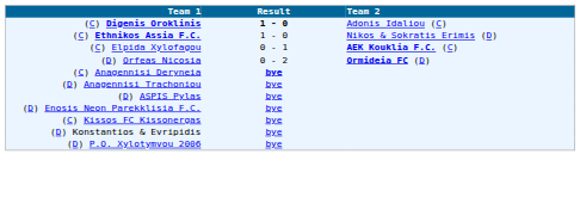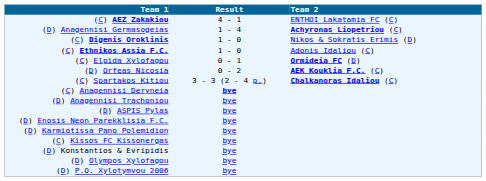+ row: (C) AEZ Zakakiou | 4 - 1 | ENTHOI Lakatamia FC (C)
+ row: (D) Anagennisi Germasogeias | 1 - 4 | Achyronas Liopetriou (C)
(C) Digenis Oroklinis | Result: bold -> normal
(C) Digenis Oroklinis | Team 2: Adonis Idaliou (C) -> Nikos & Sokratis Erimis (D)
(C) Ethnikos Assia F.C. | Team 2: Nikos & Sokratis Erimis (D) -> Adonis Idaliou (C)
(C) Elpida Xylofagou | Team 2: AEK Kouklia F.C. (C) -> Ormideia FC (D)
(D) Orfeas Nicosia | Team 2: Ormideia FC (D) -> AEK Kouklia F.C. (C)
+ row: (C) Spartakos Kitiou | 3 - 3 (2 - 4 p.) | Chalkanoras Idaliou (C)
+ row: (D) Karmiotissa Pano Polemidion | bye
+ row: (D) Olympos Xylofagou | bye
